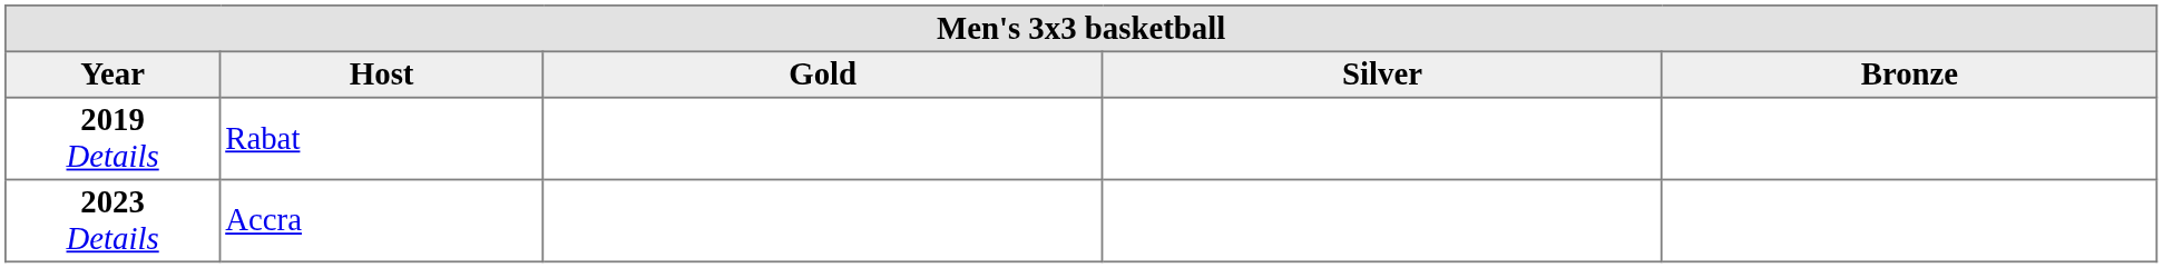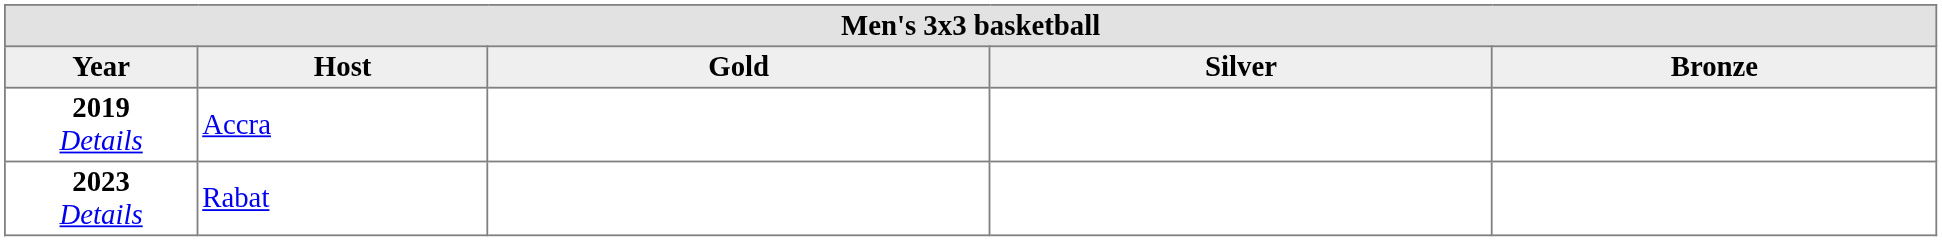2019 Details | Host: Rabat -> Accra
2023 Details | Host: Accra -> Rabat
